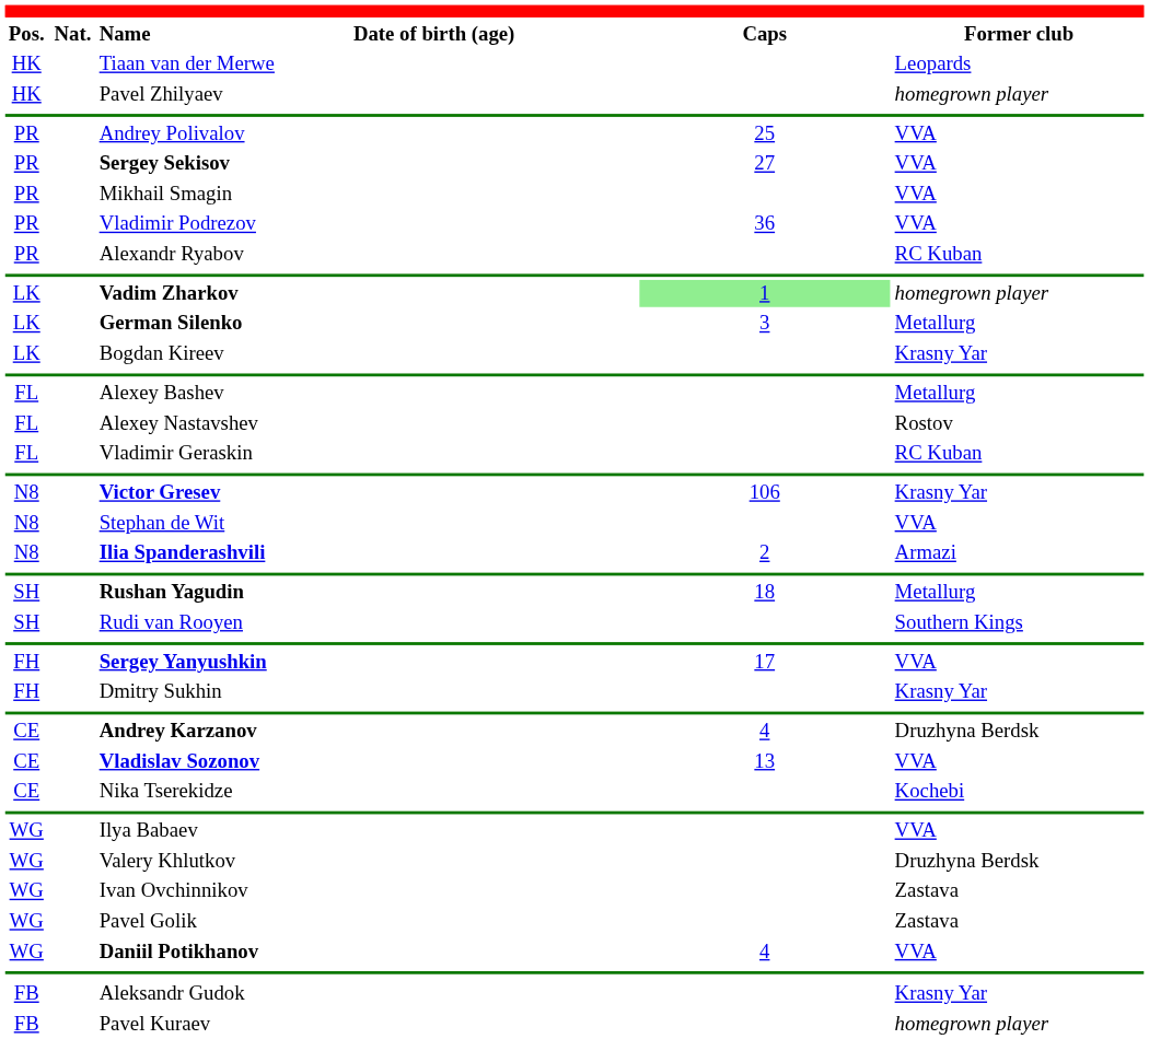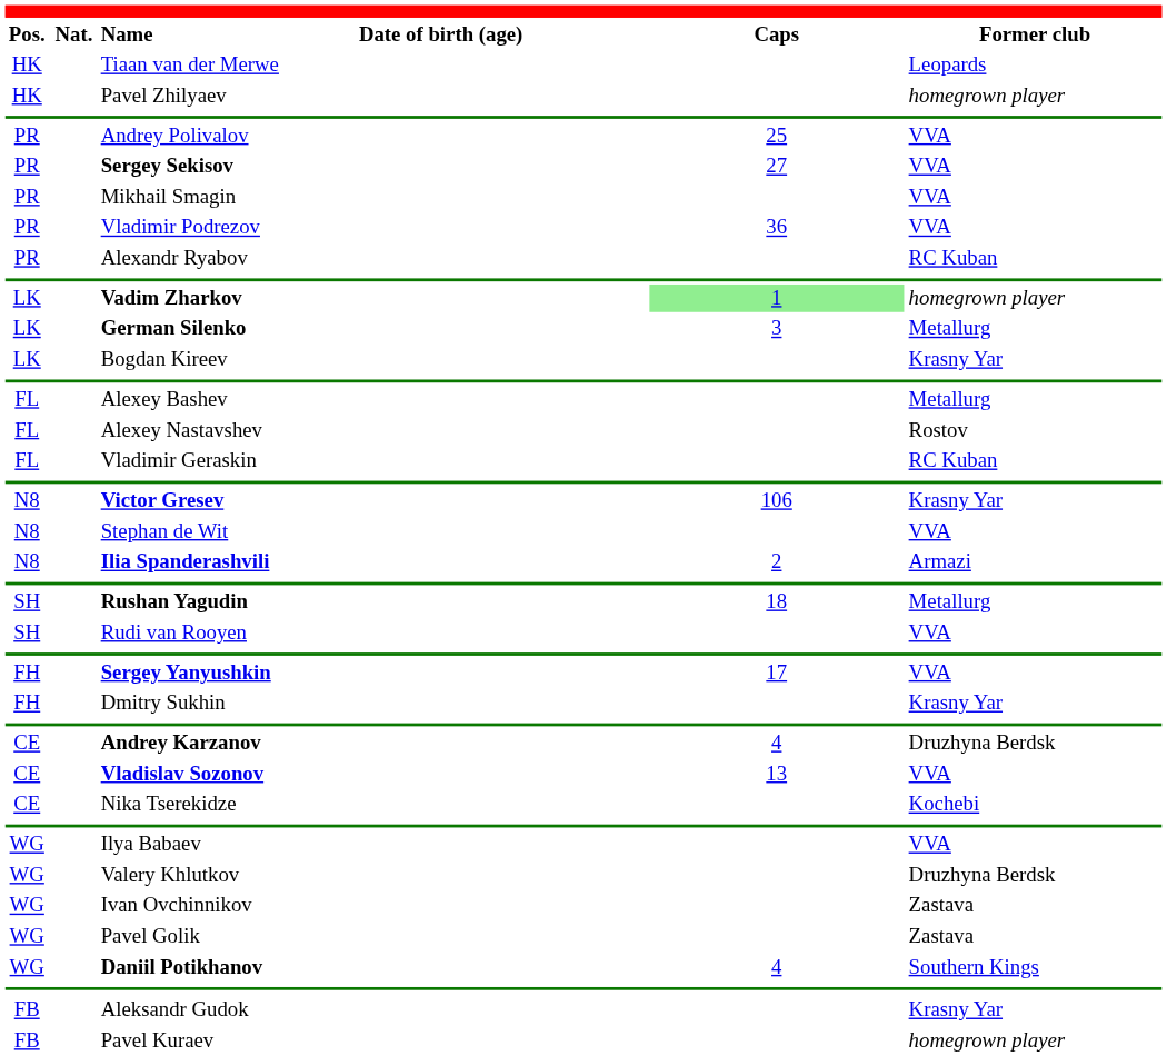Rudi van Rooyen | Former club: Southern Kings -> VVA
Daniil Potikhanov | Former club: VVA -> Southern Kings
